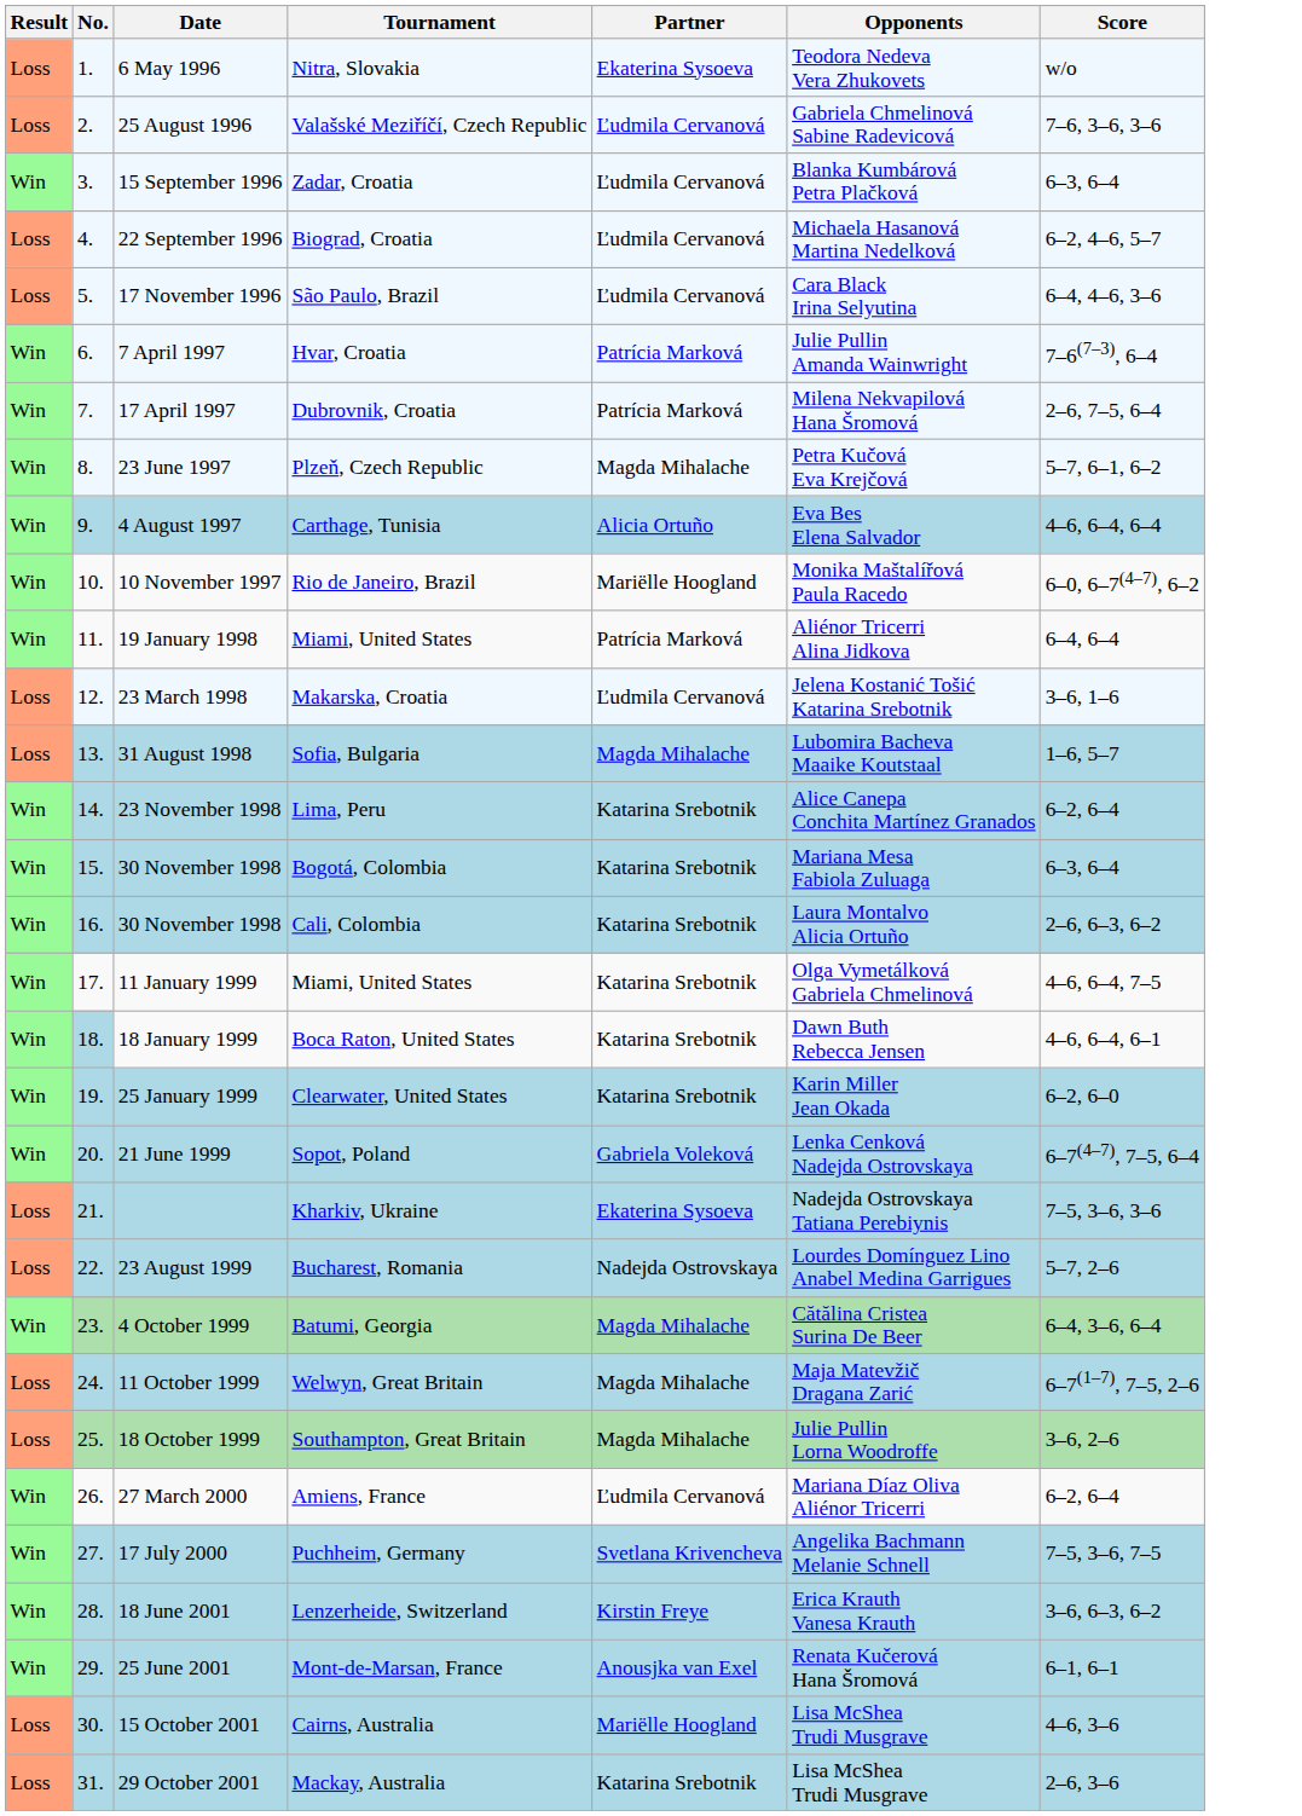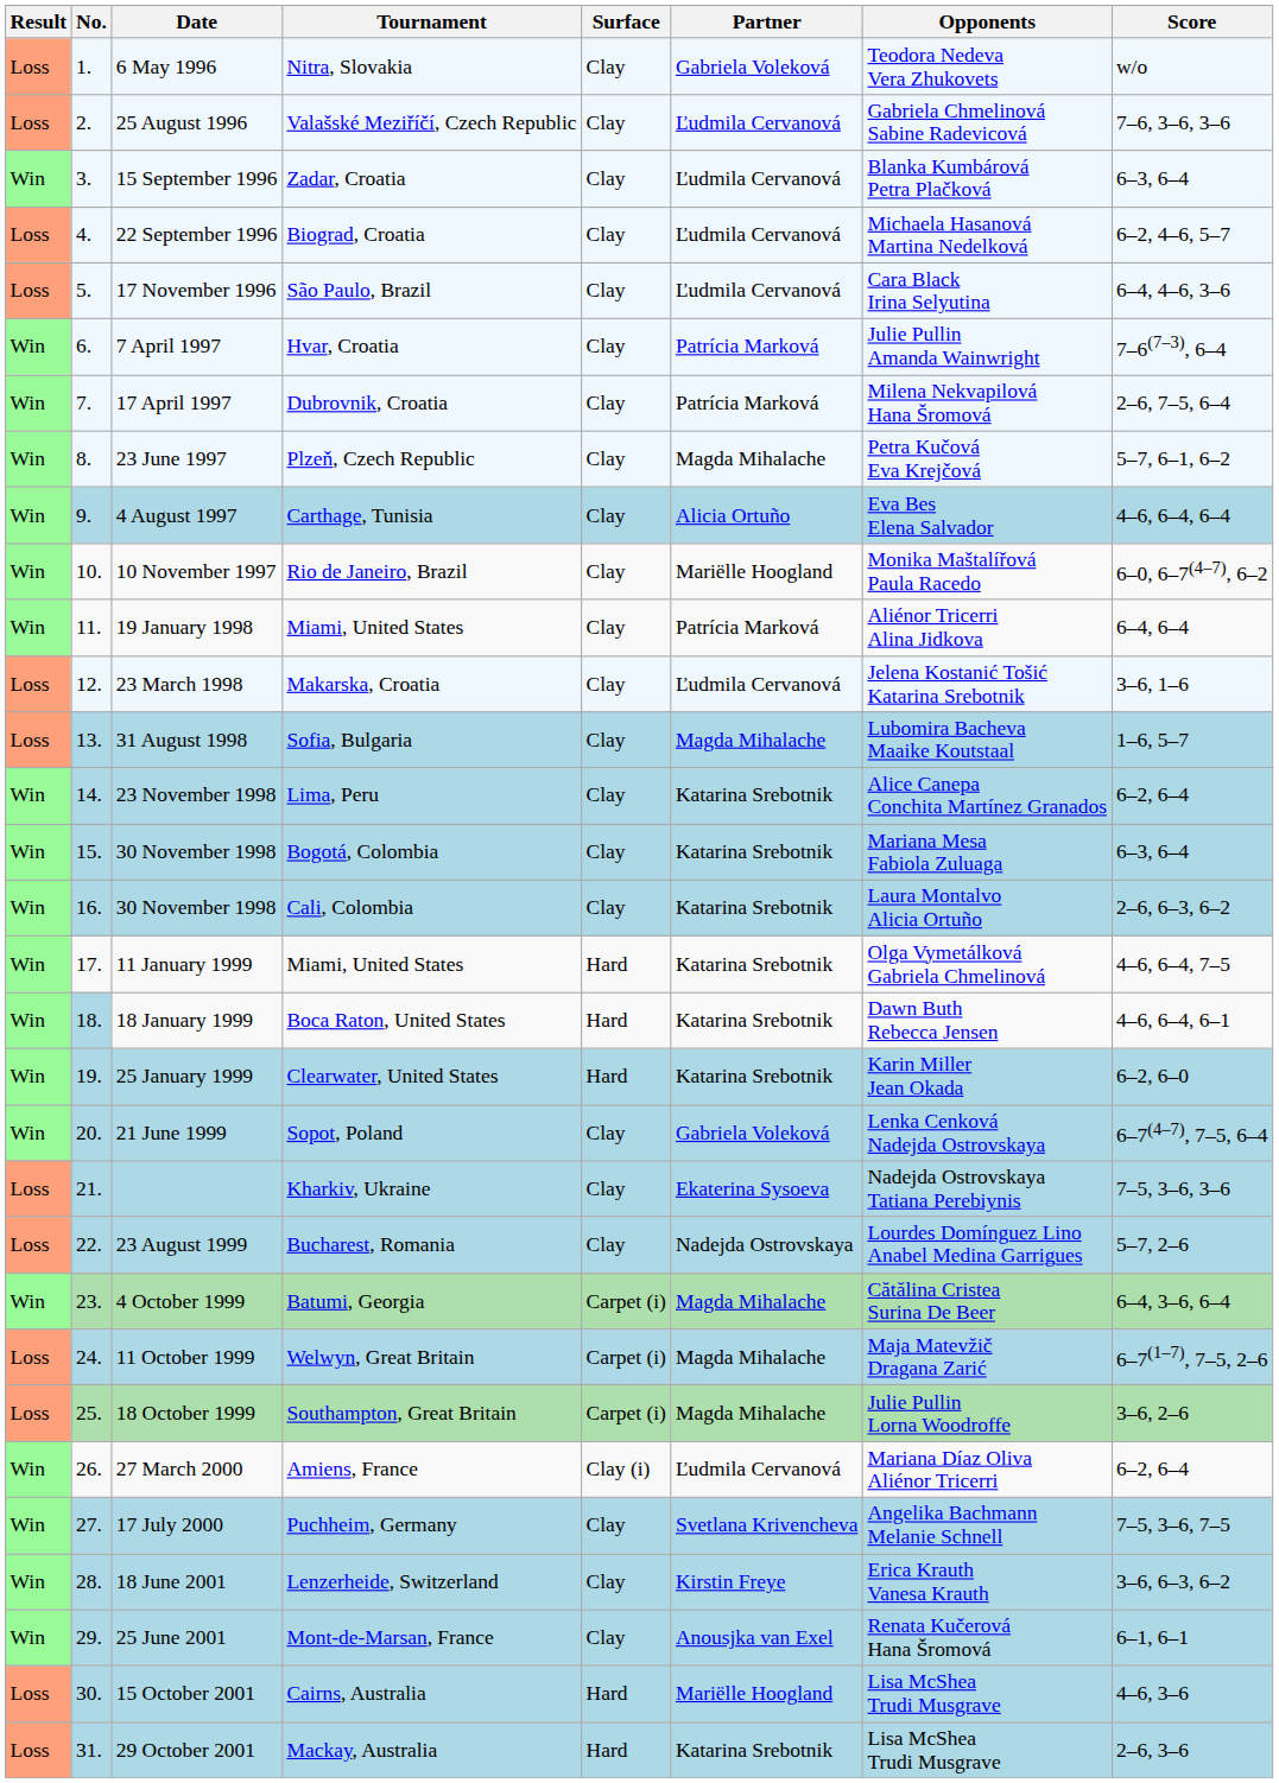+ column: Surface | Clay | Clay | Clay | Clay | Clay | Clay | Clay | Clay | Clay | Clay | Clay | Clay | Clay | Clay | Clay | Clay | Hard | Hard | Hard | Clay | Clay | Clay | Carpet (i) | Carpet (i) | Carpet (i) | Clay (i) | Clay | Clay | Clay | Hard | Hard
6 May 1996 | Partner: Ekaterina Sysoeva -> Gabriela Voleková
